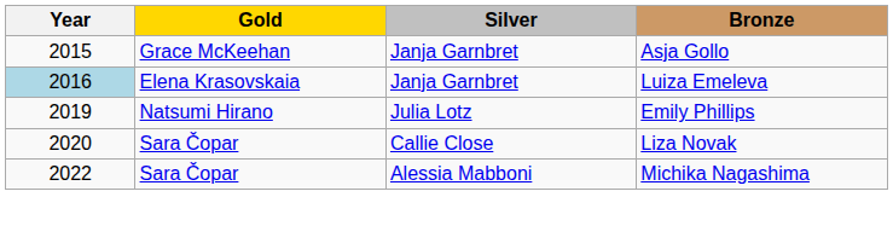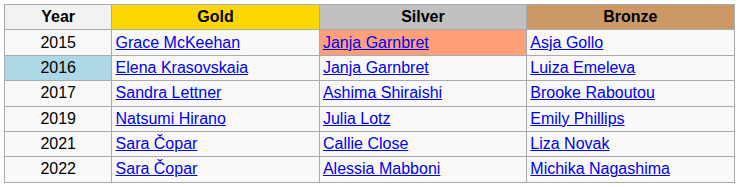Asja Gollo | Silver: no background -> lightsalmon background
+ row: 2017 | Sandra Lettner | Ashima Shiraishi | Brooke Raboutou
Liza Novak | Year: 2020 -> 2021
